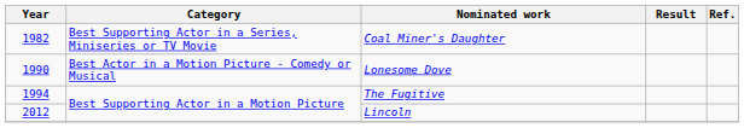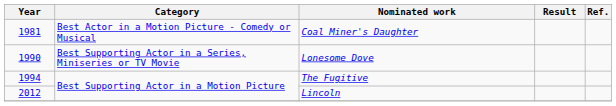Coal Miner's Daughter | Year: 1982 -> 1981
Coal Miner's Daughter | Category: Best Supporting Actor in a Series, Miniseries or TV Movie -> Best Actor in a Motion Picture - Comedy or Musical
Lonesome Dove | Category: Best Actor in a Motion Picture - Comedy or Musical -> Best Supporting Actor in a Series, Miniseries or TV Movie
